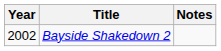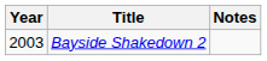Bayside Shakedown 2 | Year: 2002 -> 2003
